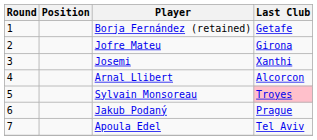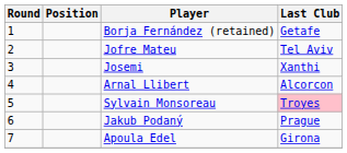Jofre Mateu | Last Club: Girona -> Tel Aviv
Apoula Edel | Last Club: Tel Aviv -> Girona
